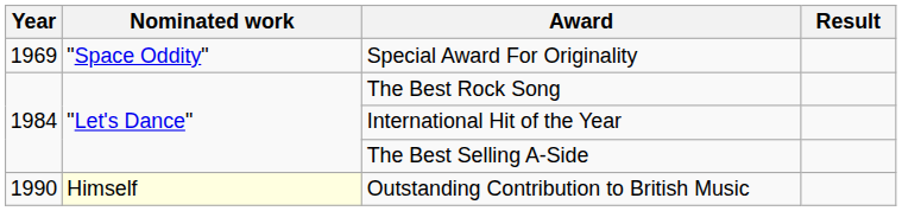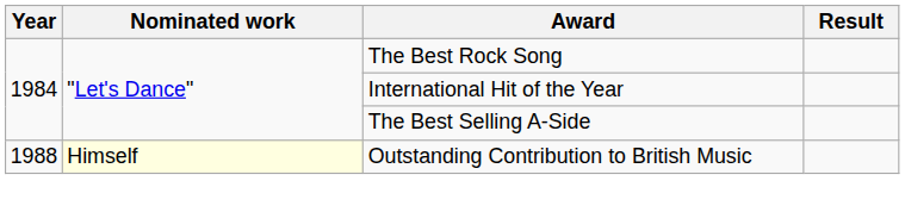- row: 1969 | "Space Oddity" | Special Award For Originality
Outstanding Contribution to British Music | Year: 1990 -> 1988
